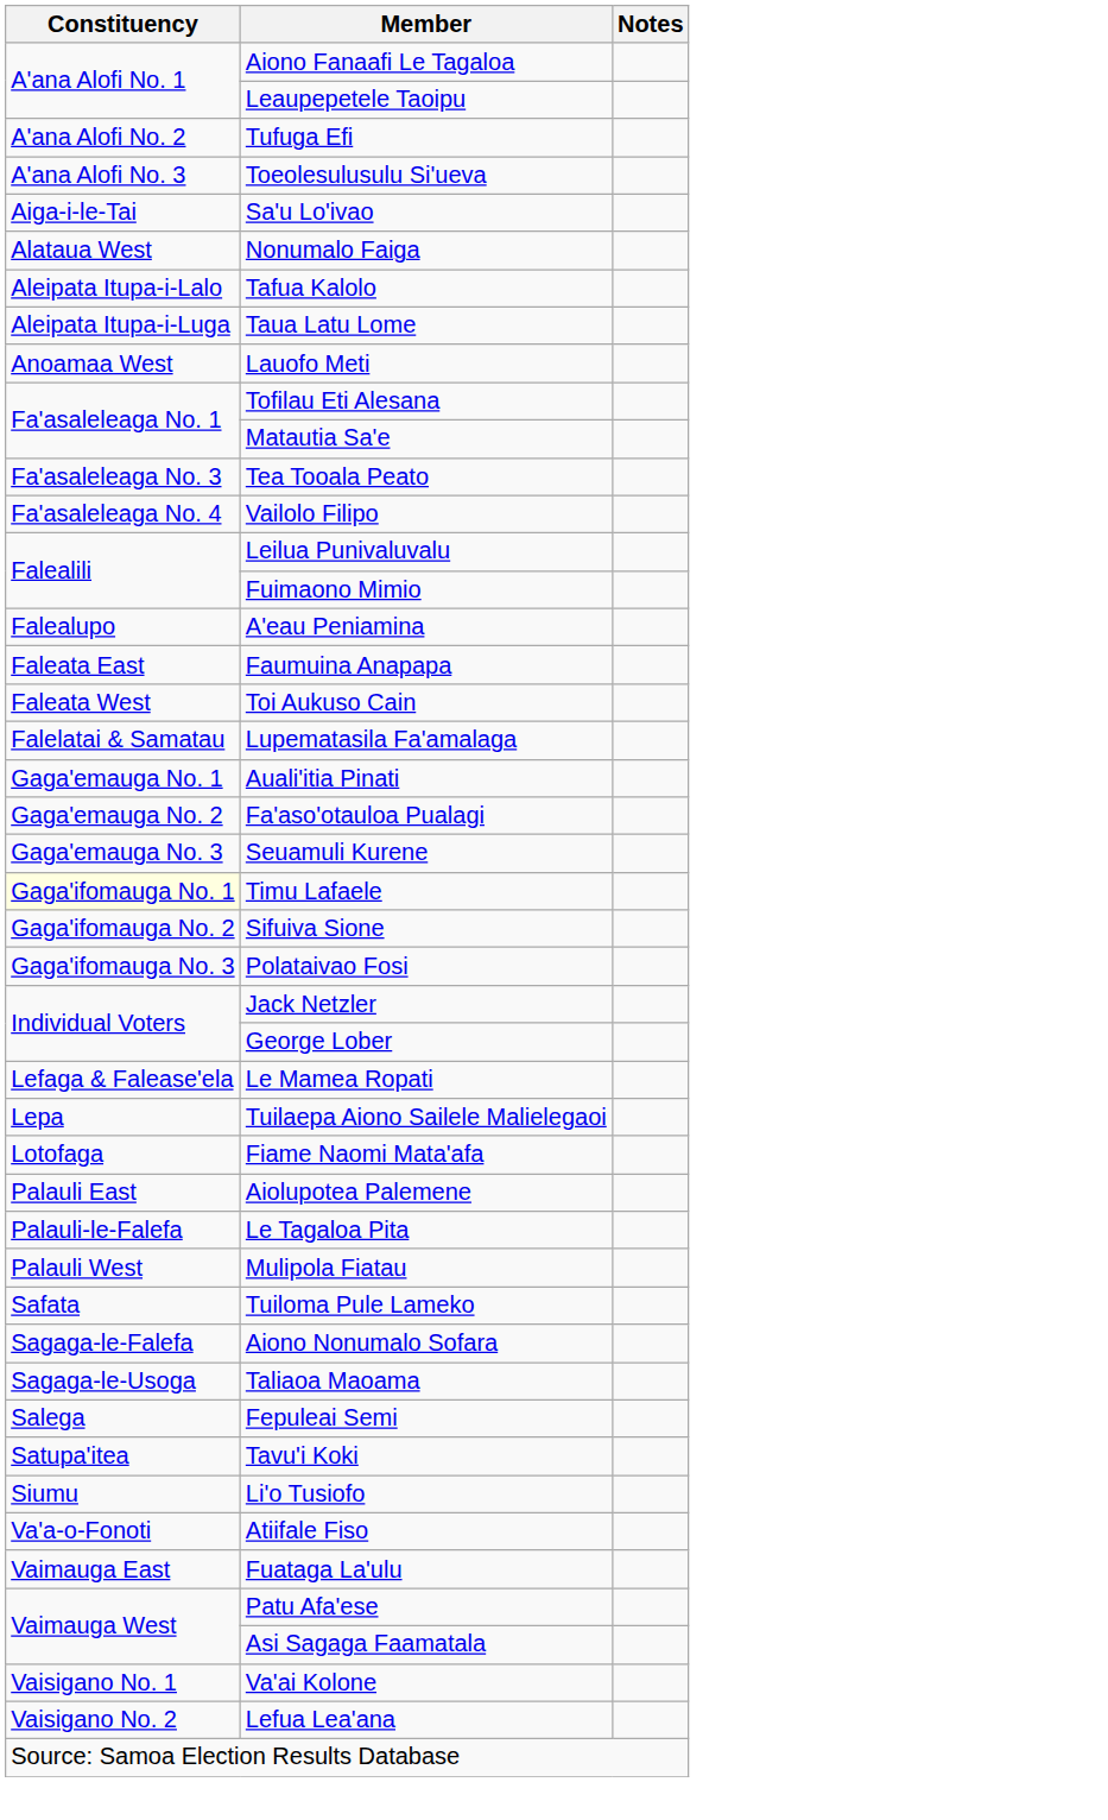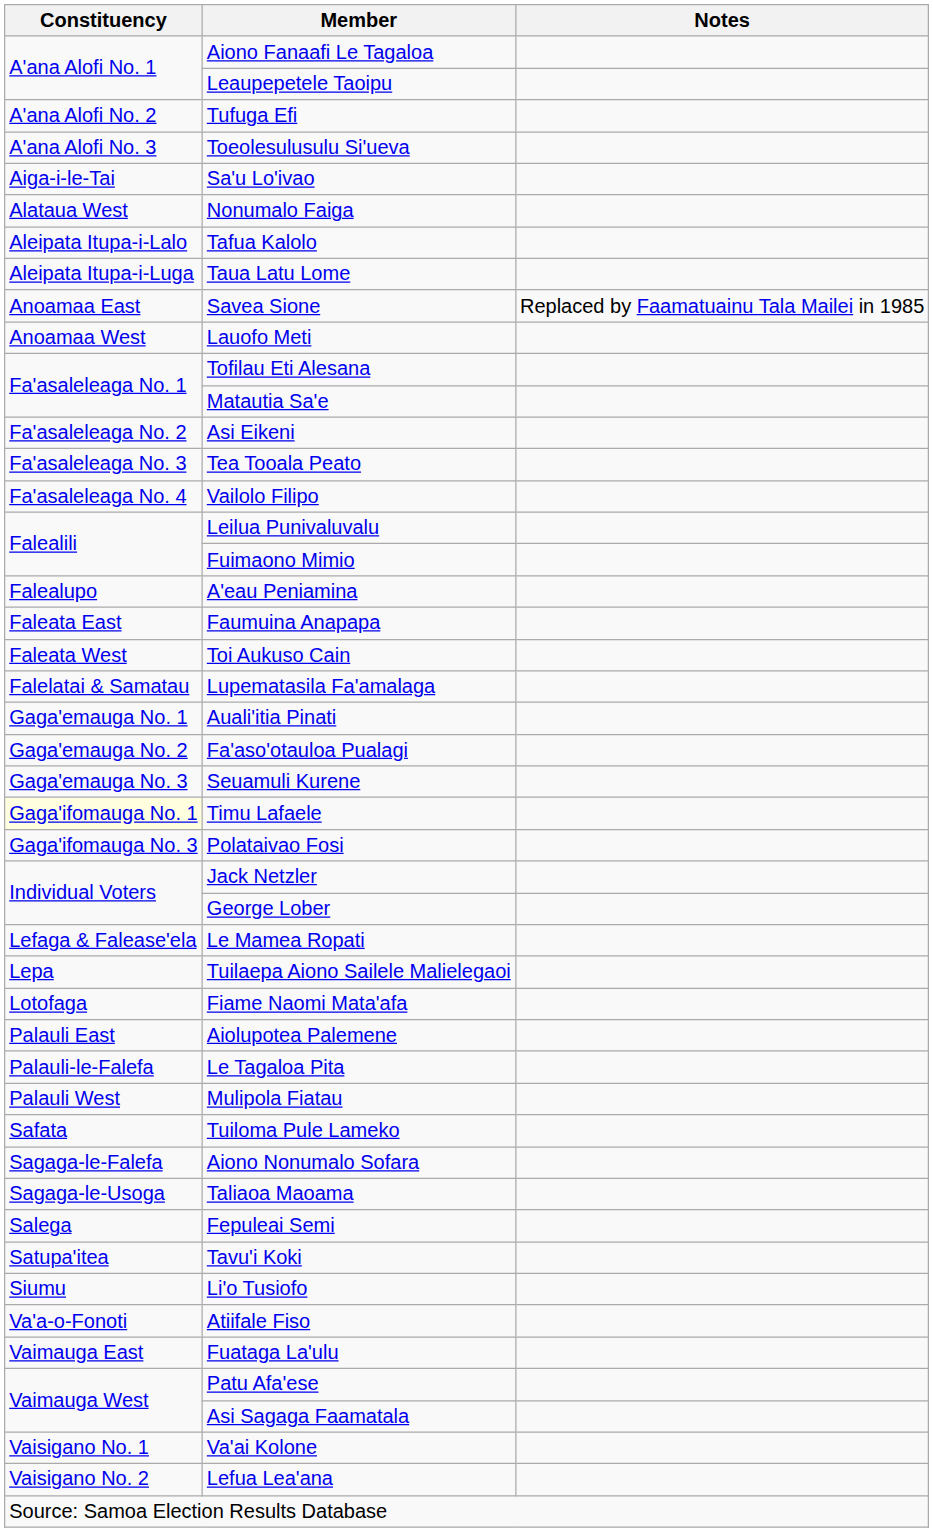+ row: Anoamaa East | Savea Sione | Replaced by Faamatuainu Tala Mailei in 1985
+ row: Fa'asaleleaga No. 2 | Asi Eikeni
- row: Gaga'ifomauga No. 2 | Sifuiva Sione
